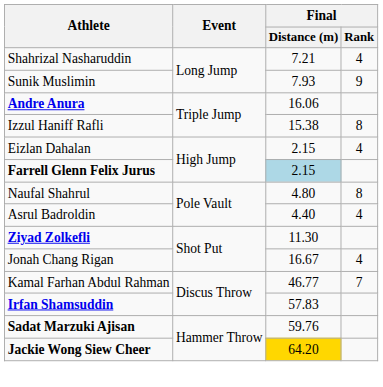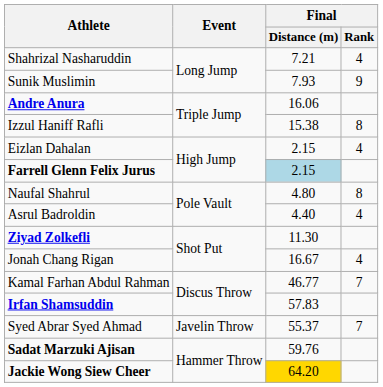+ row: Syed Abrar Syed Ahmad | Javelin Throw | 55.37 | 7
